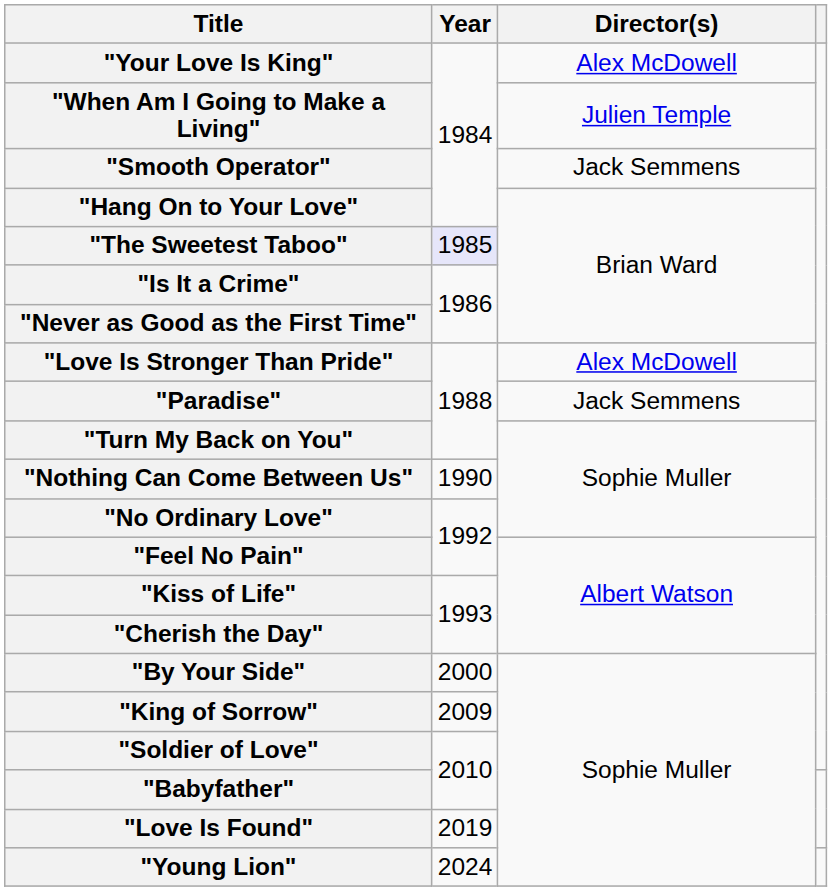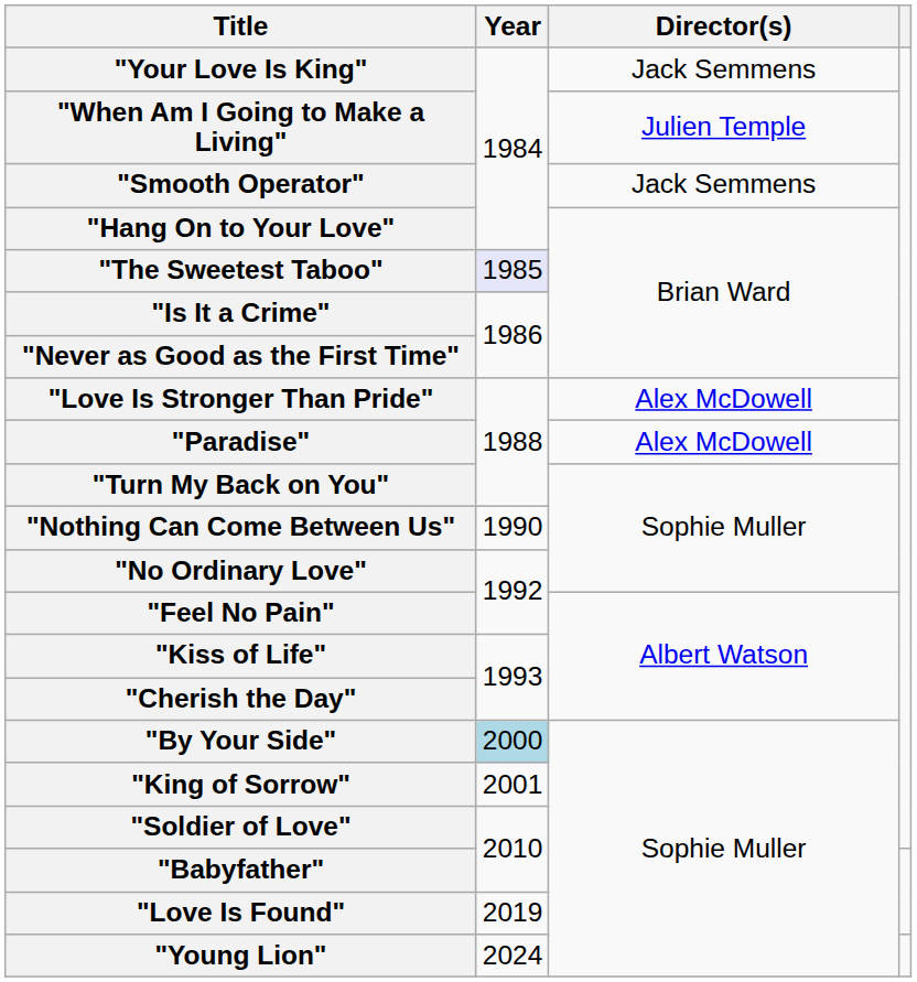"Your Love Is King" | Director(s): Alex McDowell -> Jack Semmens
"Paradise" | Director(s): Jack Semmens -> Alex McDowell
"By Your Side" | Year: no background -> lightblue background
"King of Sorrow" | Year: 2009 -> 2001
